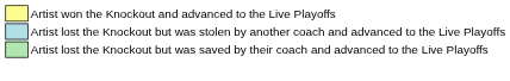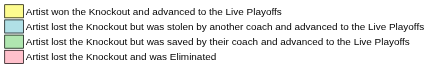+ row: Artist lost the Knockout and was Eliminated
